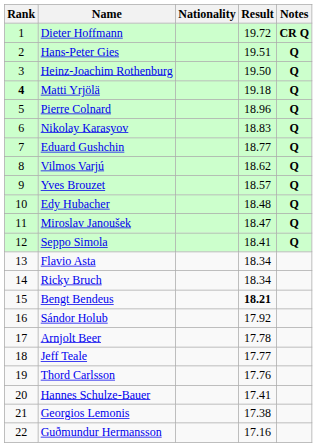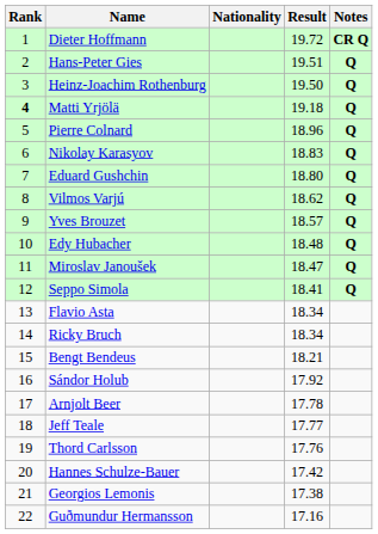Eduard Gushchin | Result: 18.77 -> 18.80
Bengt Bendeus | Result: bold -> normal
Hannes Schulze-Bauer | Result: 17.41 -> 17.42
